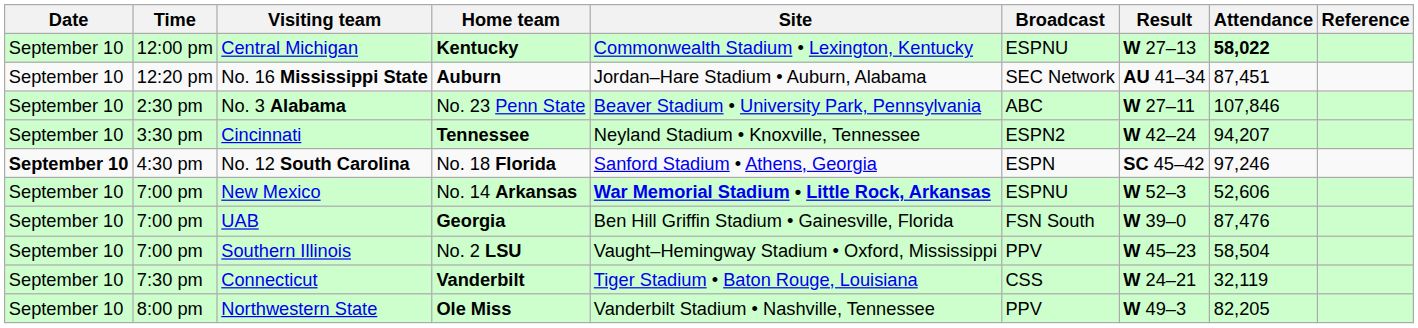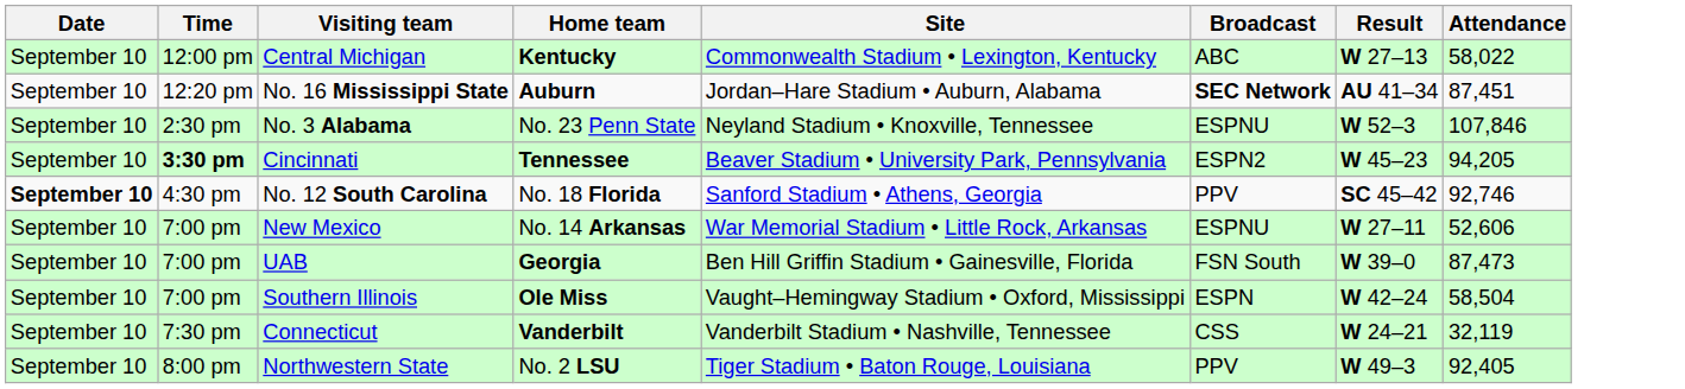- column: Reference
Central Michigan | Broadcast: ESPNU -> ABC
Central Michigan | Attendance: bold -> normal
No. 16 Mississippi State | Broadcast: normal -> bold
No. 3 Alabama | Site: Beaver Stadium • University Park, Pennsylvania -> Neyland Stadium • Knoxville, Tennessee
No. 3 Alabama | Broadcast: ABC -> ESPNU
No. 3 Alabama | Result: W 27–11 -> W 52–3
Cincinnati | Time: normal -> bold
Cincinnati | Site: Neyland Stadium • Knoxville, Tennessee -> Beaver Stadium • University Park, Pennsylvania
Cincinnati | Result: W 42–24 -> W 45–23
Cincinnati | Attendance: 94,207 -> 94,205
No. 12 South Carolina | Broadcast: ESPN -> PPV
No. 12 South Carolina | Attendance: 97,246 -> 92,746
New Mexico | Site: bold -> normal
New Mexico | Result: W 52–3 -> W 27–11
UAB | Attendance: 87,476 -> 87,473
Southern Illinois | Home team: No. 2 LSU -> Ole Miss
Southern Illinois | Broadcast: PPV -> ESPN
Southern Illinois | Result: W 45–23 -> W 42–24
Connecticut | Site: Tiger Stadium • Baton Rouge, Louisiana -> Vanderbilt Stadium • Nashville, Tennessee
Northwestern State | Home team: Ole Miss -> No. 2 LSU
Northwestern State | Site: Vanderbilt Stadium • Nashville, Tennessee -> Tiger Stadium • Baton Rouge, Louisiana
Northwestern State | Attendance: 82,205 -> 92,405
